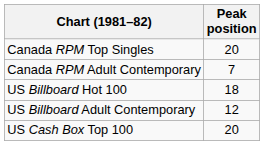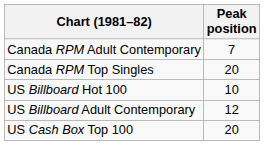rows swapped: Canada RPM Top Singles <-> Canada RPM Adult Contemporary
US Billboard Hot 100 | Peak position: 18 -> 10
